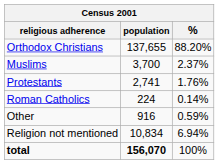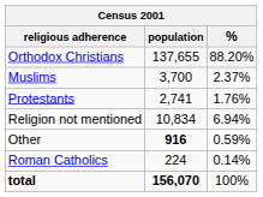rows swapped: Roman Catholics <-> Religion not mentioned
Other | population: normal -> bold
